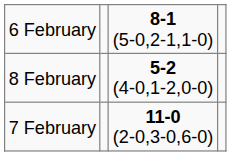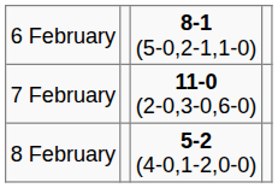rows swapped: 7 February <-> 8 February
